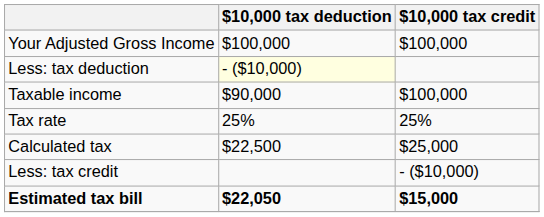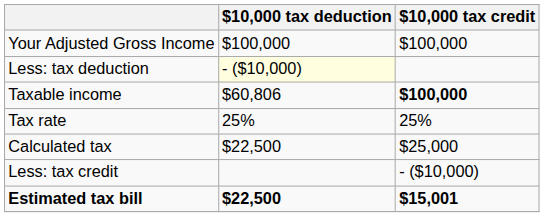Taxable income | $10,000 tax deduction: $90,000 -> $60,806
Taxable income | $10,000 tax credit: normal -> bold
Estimated tax bill | $10,000 tax deduction: $22,050 -> $22,500
Estimated tax bill | $10,000 tax credit: $15,000 -> $15,001
